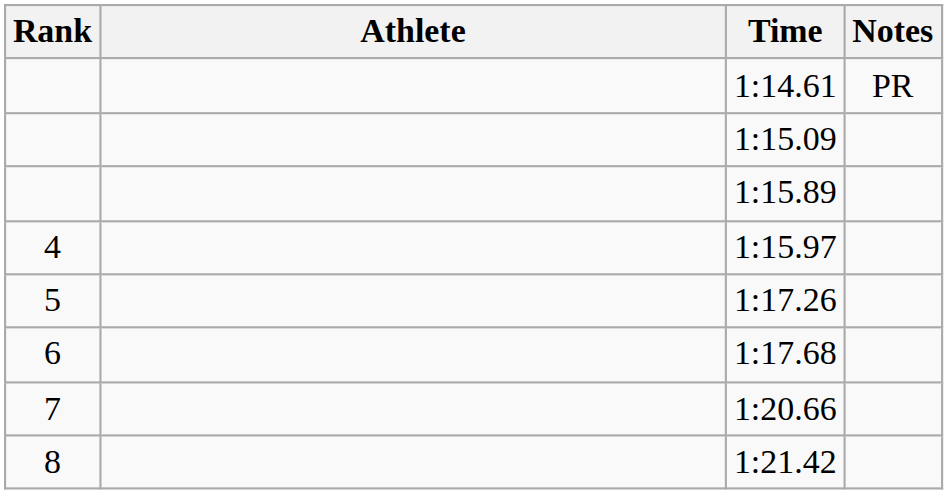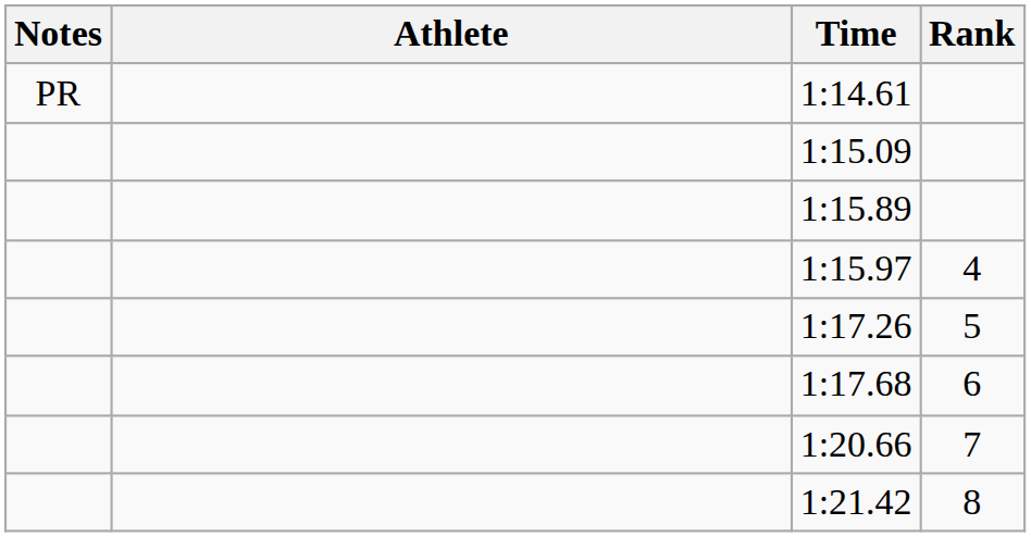columns swapped: Rank <-> Notes
